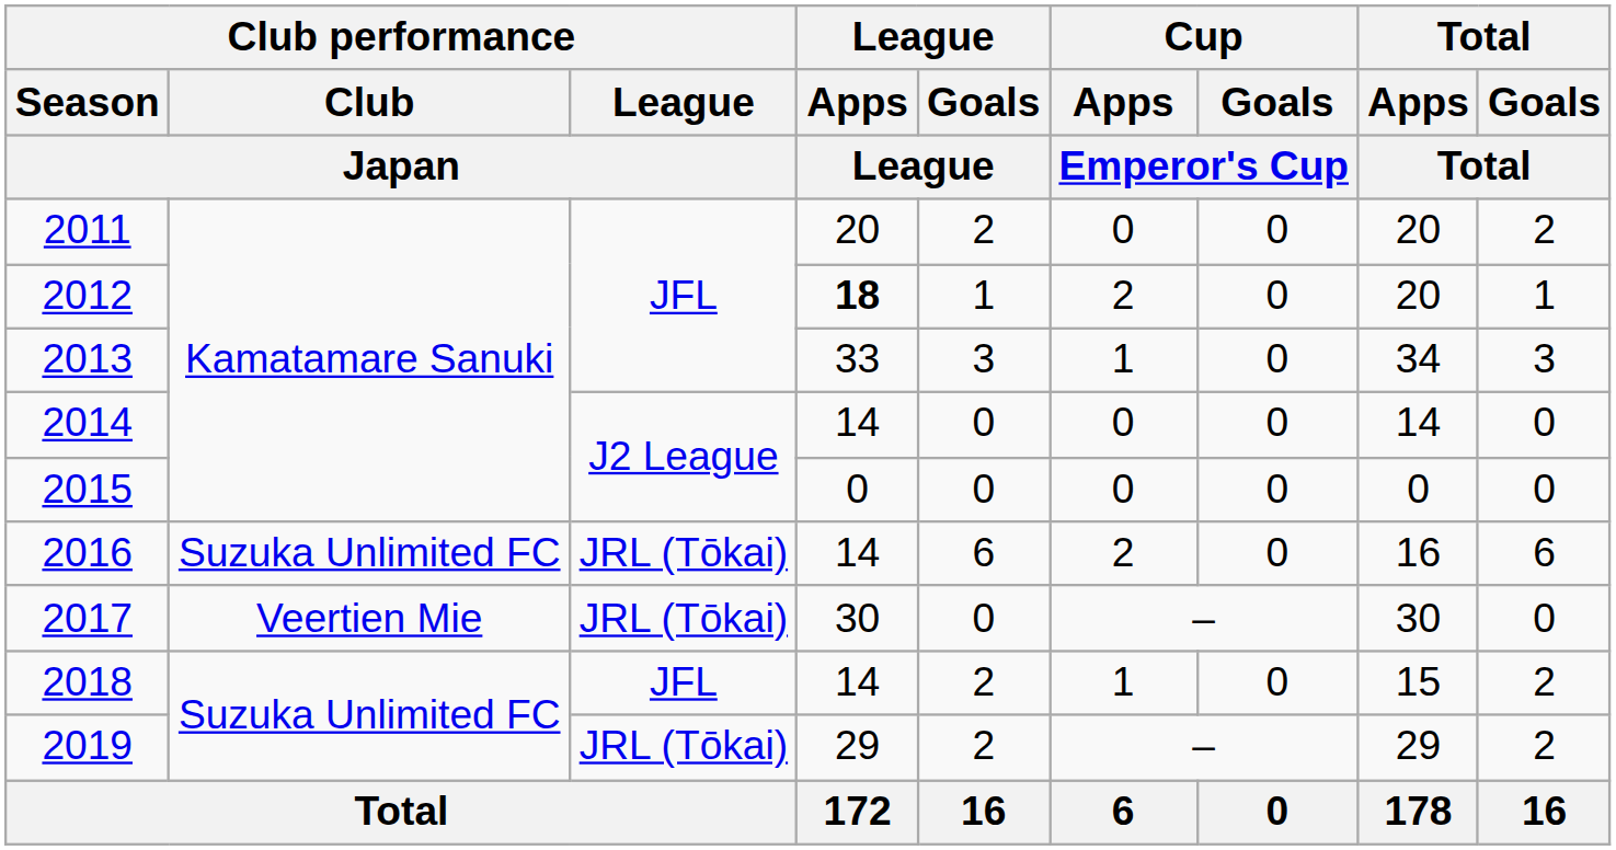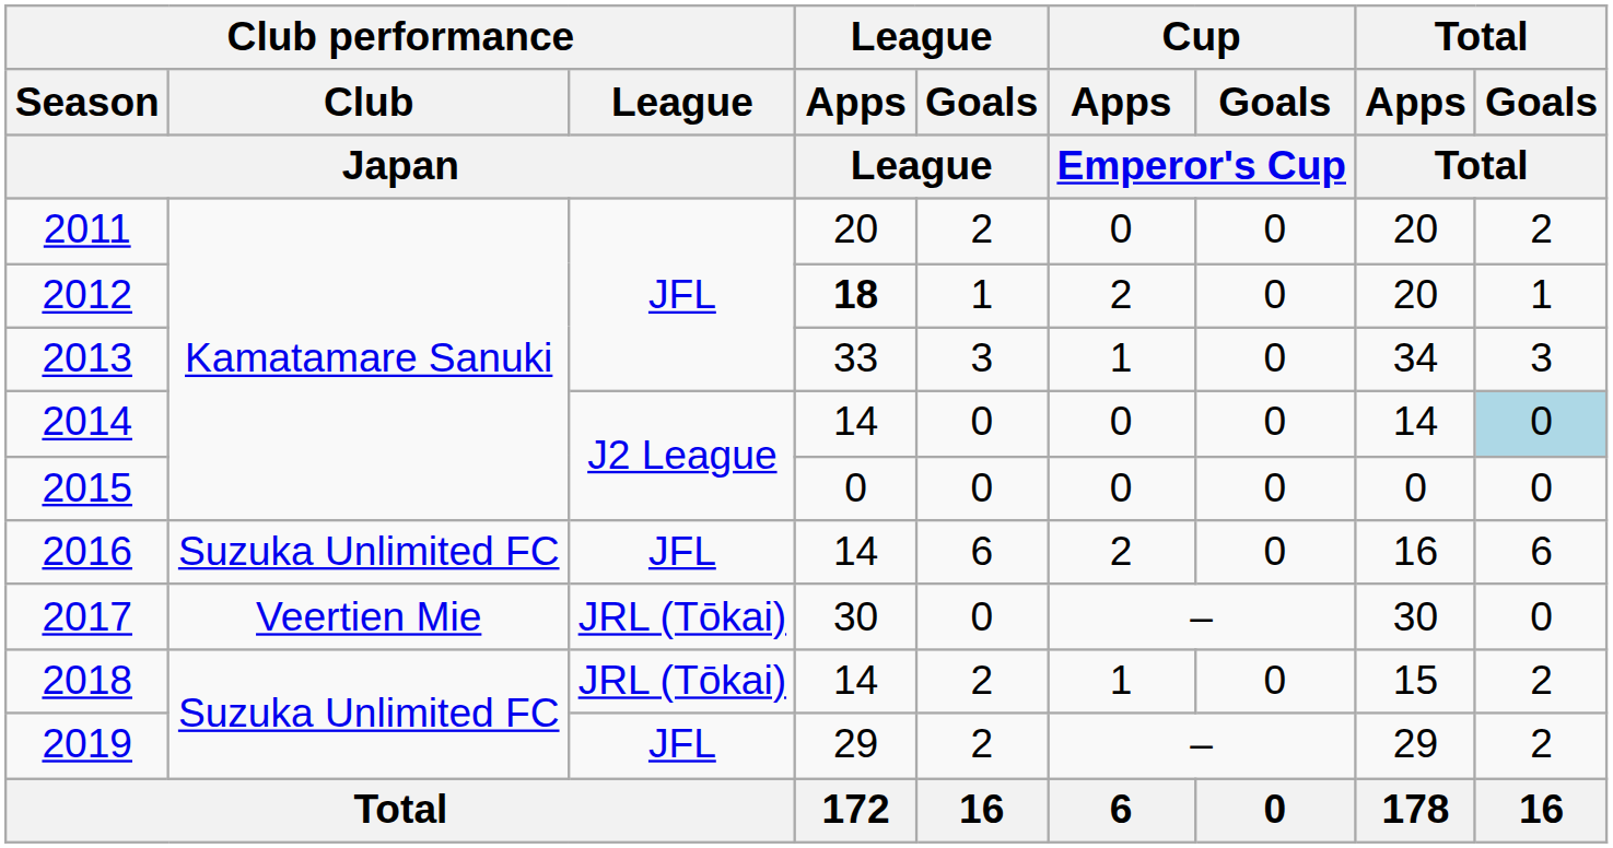2014 | Total / Goals / Total: no background -> lightblue background
2016 | Club performance / League / Japan: JRL (Tōkai) -> JFL
2018 | Club performance / League / Japan: JFL -> JRL (Tōkai)
2019 | Club performance / League / Japan: JRL (Tōkai) -> JFL
